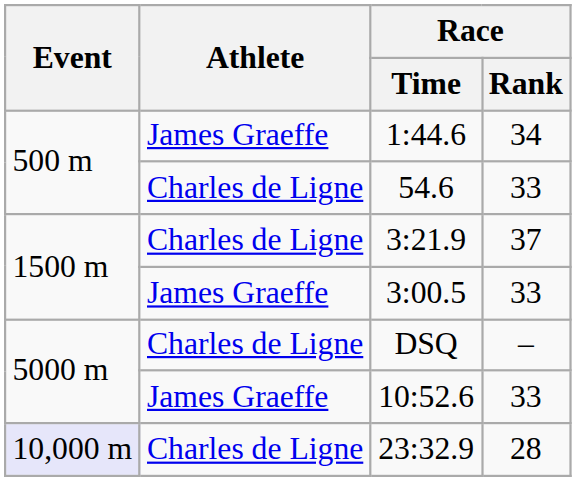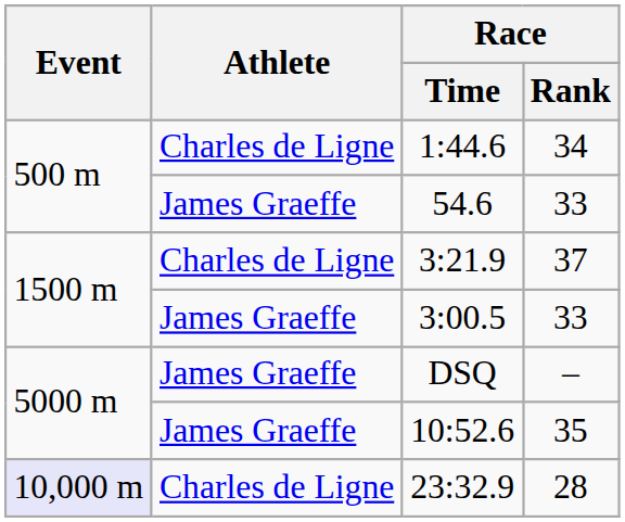1:44.6 | Athlete: James Graeffe -> Charles de Ligne
54.6 | Athlete: Charles de Ligne -> James Graeffe
DSQ | Athlete: Charles de Ligne -> James Graeffe
10:52.6 | Race / Rank: 33 -> 35
